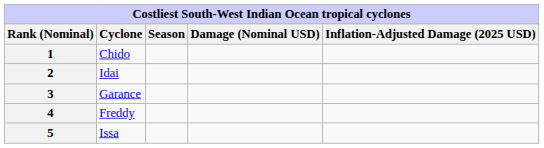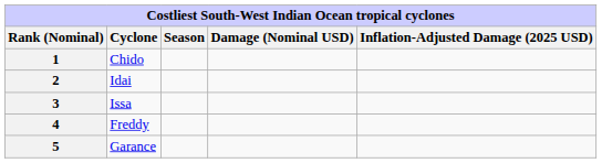3 | Cyclone: Garance -> Issa
5 | Cyclone: Issa -> Garance
